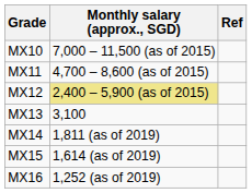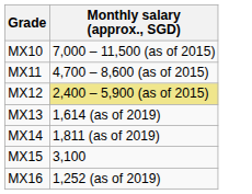- column: Ref
MX13 | Monthly salary (approx., SGD): 3,100 -> 1,614 (as of 2019)
MX15 | Monthly salary (approx., SGD): 1,614 (as of 2019) -> 3,100
